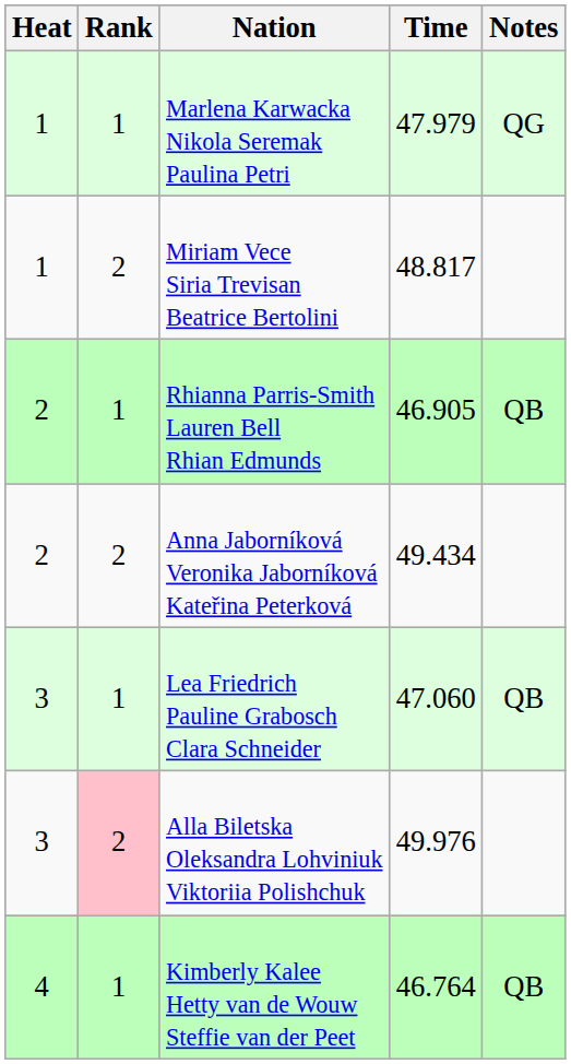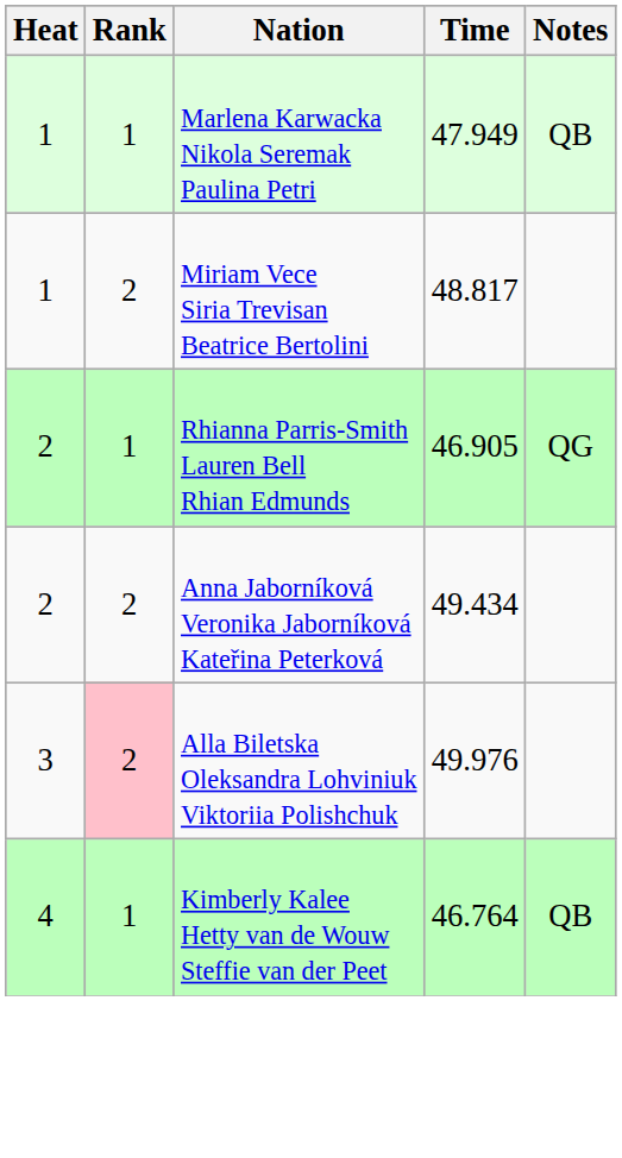Marlena Karwacka Nikola Seremak Paulina Petri | Time: 47.979 -> 47.949
Marlena Karwacka Nikola Seremak Paulina Petri | Notes: QG -> QB
Rhianna Parris-Smith Lauren Bell Rhian Edmunds | Notes: QB -> QG
- row: 3 | 1 | Lea Friedrich Pauline Grabosch Clara Schneider | 47.060 | QB
